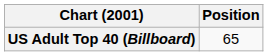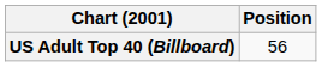US Adult Top 40 (Billboard) | Position: 65 -> 56
